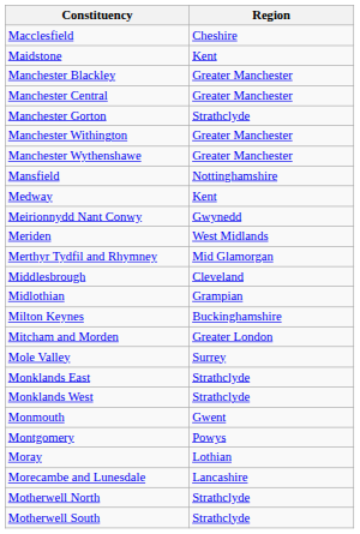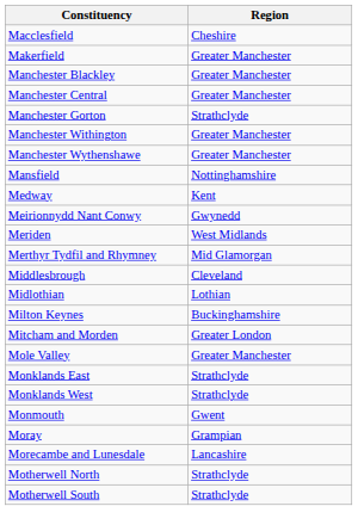- row: Maidstone | Kent
+ row: Makerfield | Greater Manchester
Midlothian | Region: Grampian -> Lothian
Mole Valley | Region: Surrey -> Greater Manchester
- row: Montgomery | Powys
Moray | Region: Lothian -> Grampian
